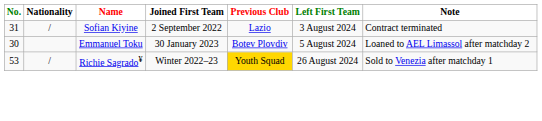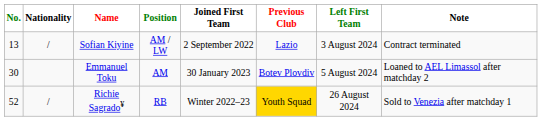+ column: Position | AM / LW | AM | RB
Sofian Kiyine | No.: 31 -> 13
Richie Sagrado¥ | No.: 53 -> 52
